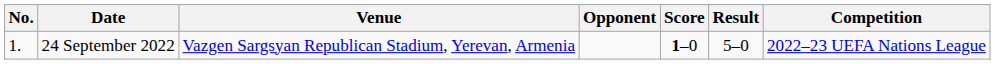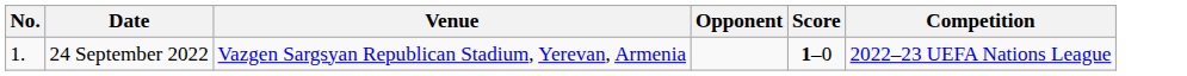- column: Result | 5–0
